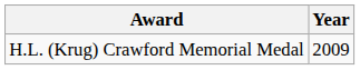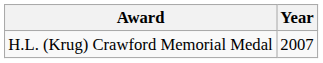H.L. (Krug) Crawford Memorial Medal | Year: 2009 -> 2007
